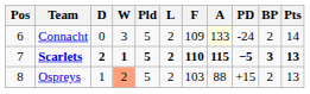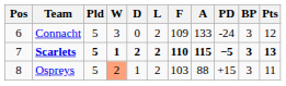columns swapped: Pld <-> D
Connacht | A: lightyellow background -> no background
Connacht | BP: 2 -> 3
Connacht | Pts: 14 -> 12
Ospreys | BP: 2 -> 3
Ospreys | Pts: 13 -> 11
